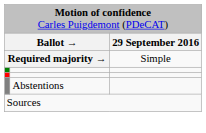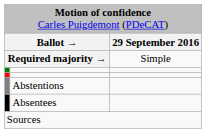+ row: Absentees
